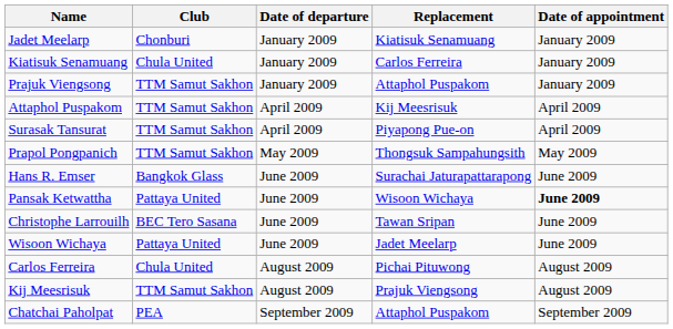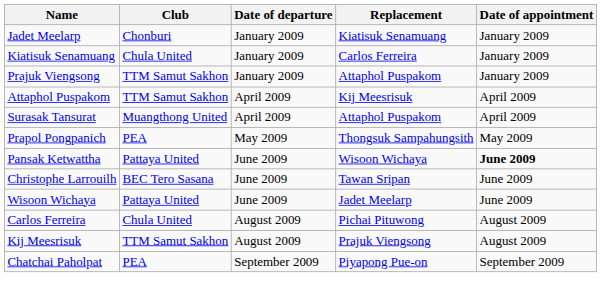Surasak Tansurat | Club: TTM Samut Sakhon -> Muangthong United
Surasak Tansurat | Replacement: Piyapong Pue-on -> Attaphol Puspakom
Prapol Pongpanich | Club: TTM Samut Sakhon -> PEA
- row: Hans R. Emser | Bangkok Glass | June 2009 | Surachai Jaturapattarapong | June 2009
Chatchai Paholpat | Replacement: Attaphol Puspakom -> Piyapong Pue-on
